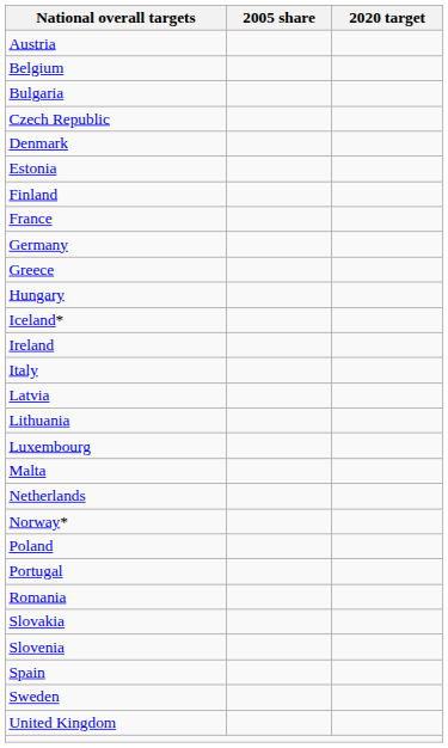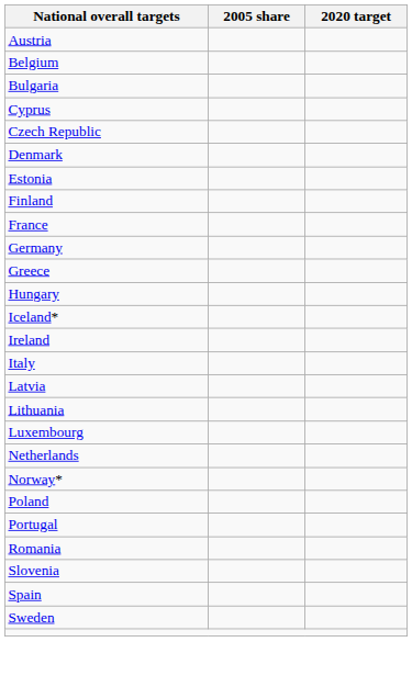+ row: Cyprus
- row: Malta
- row: Slovakia
- row: United Kingdom
